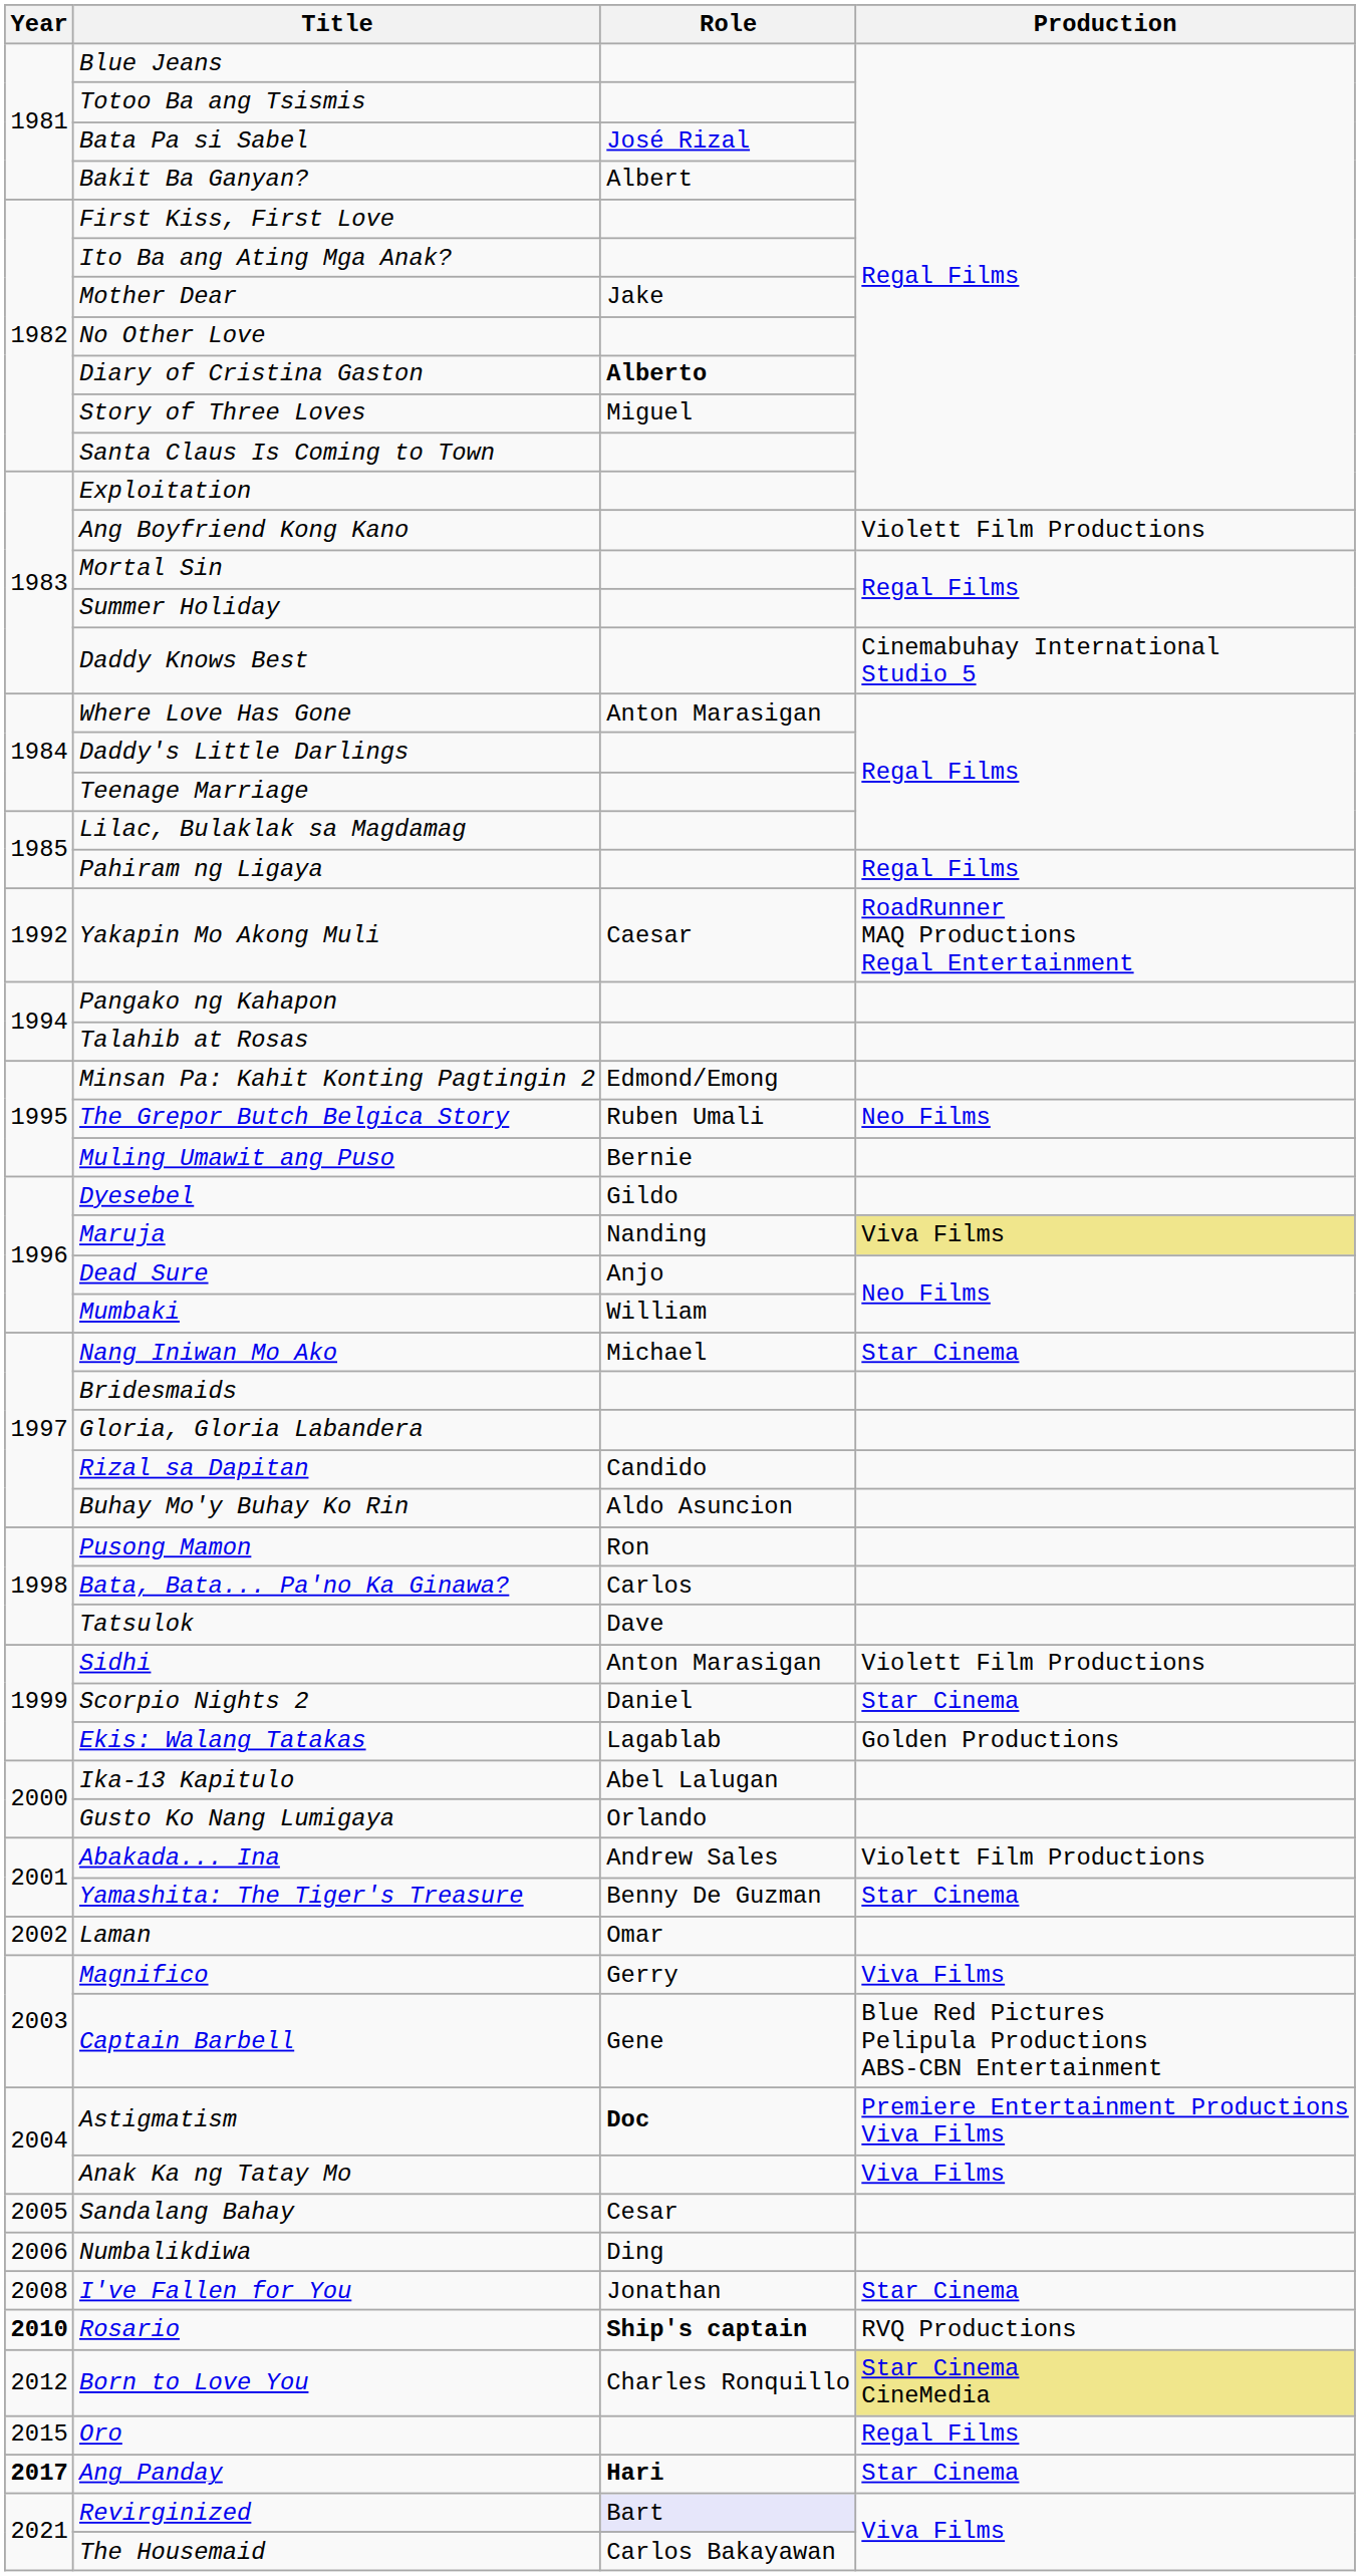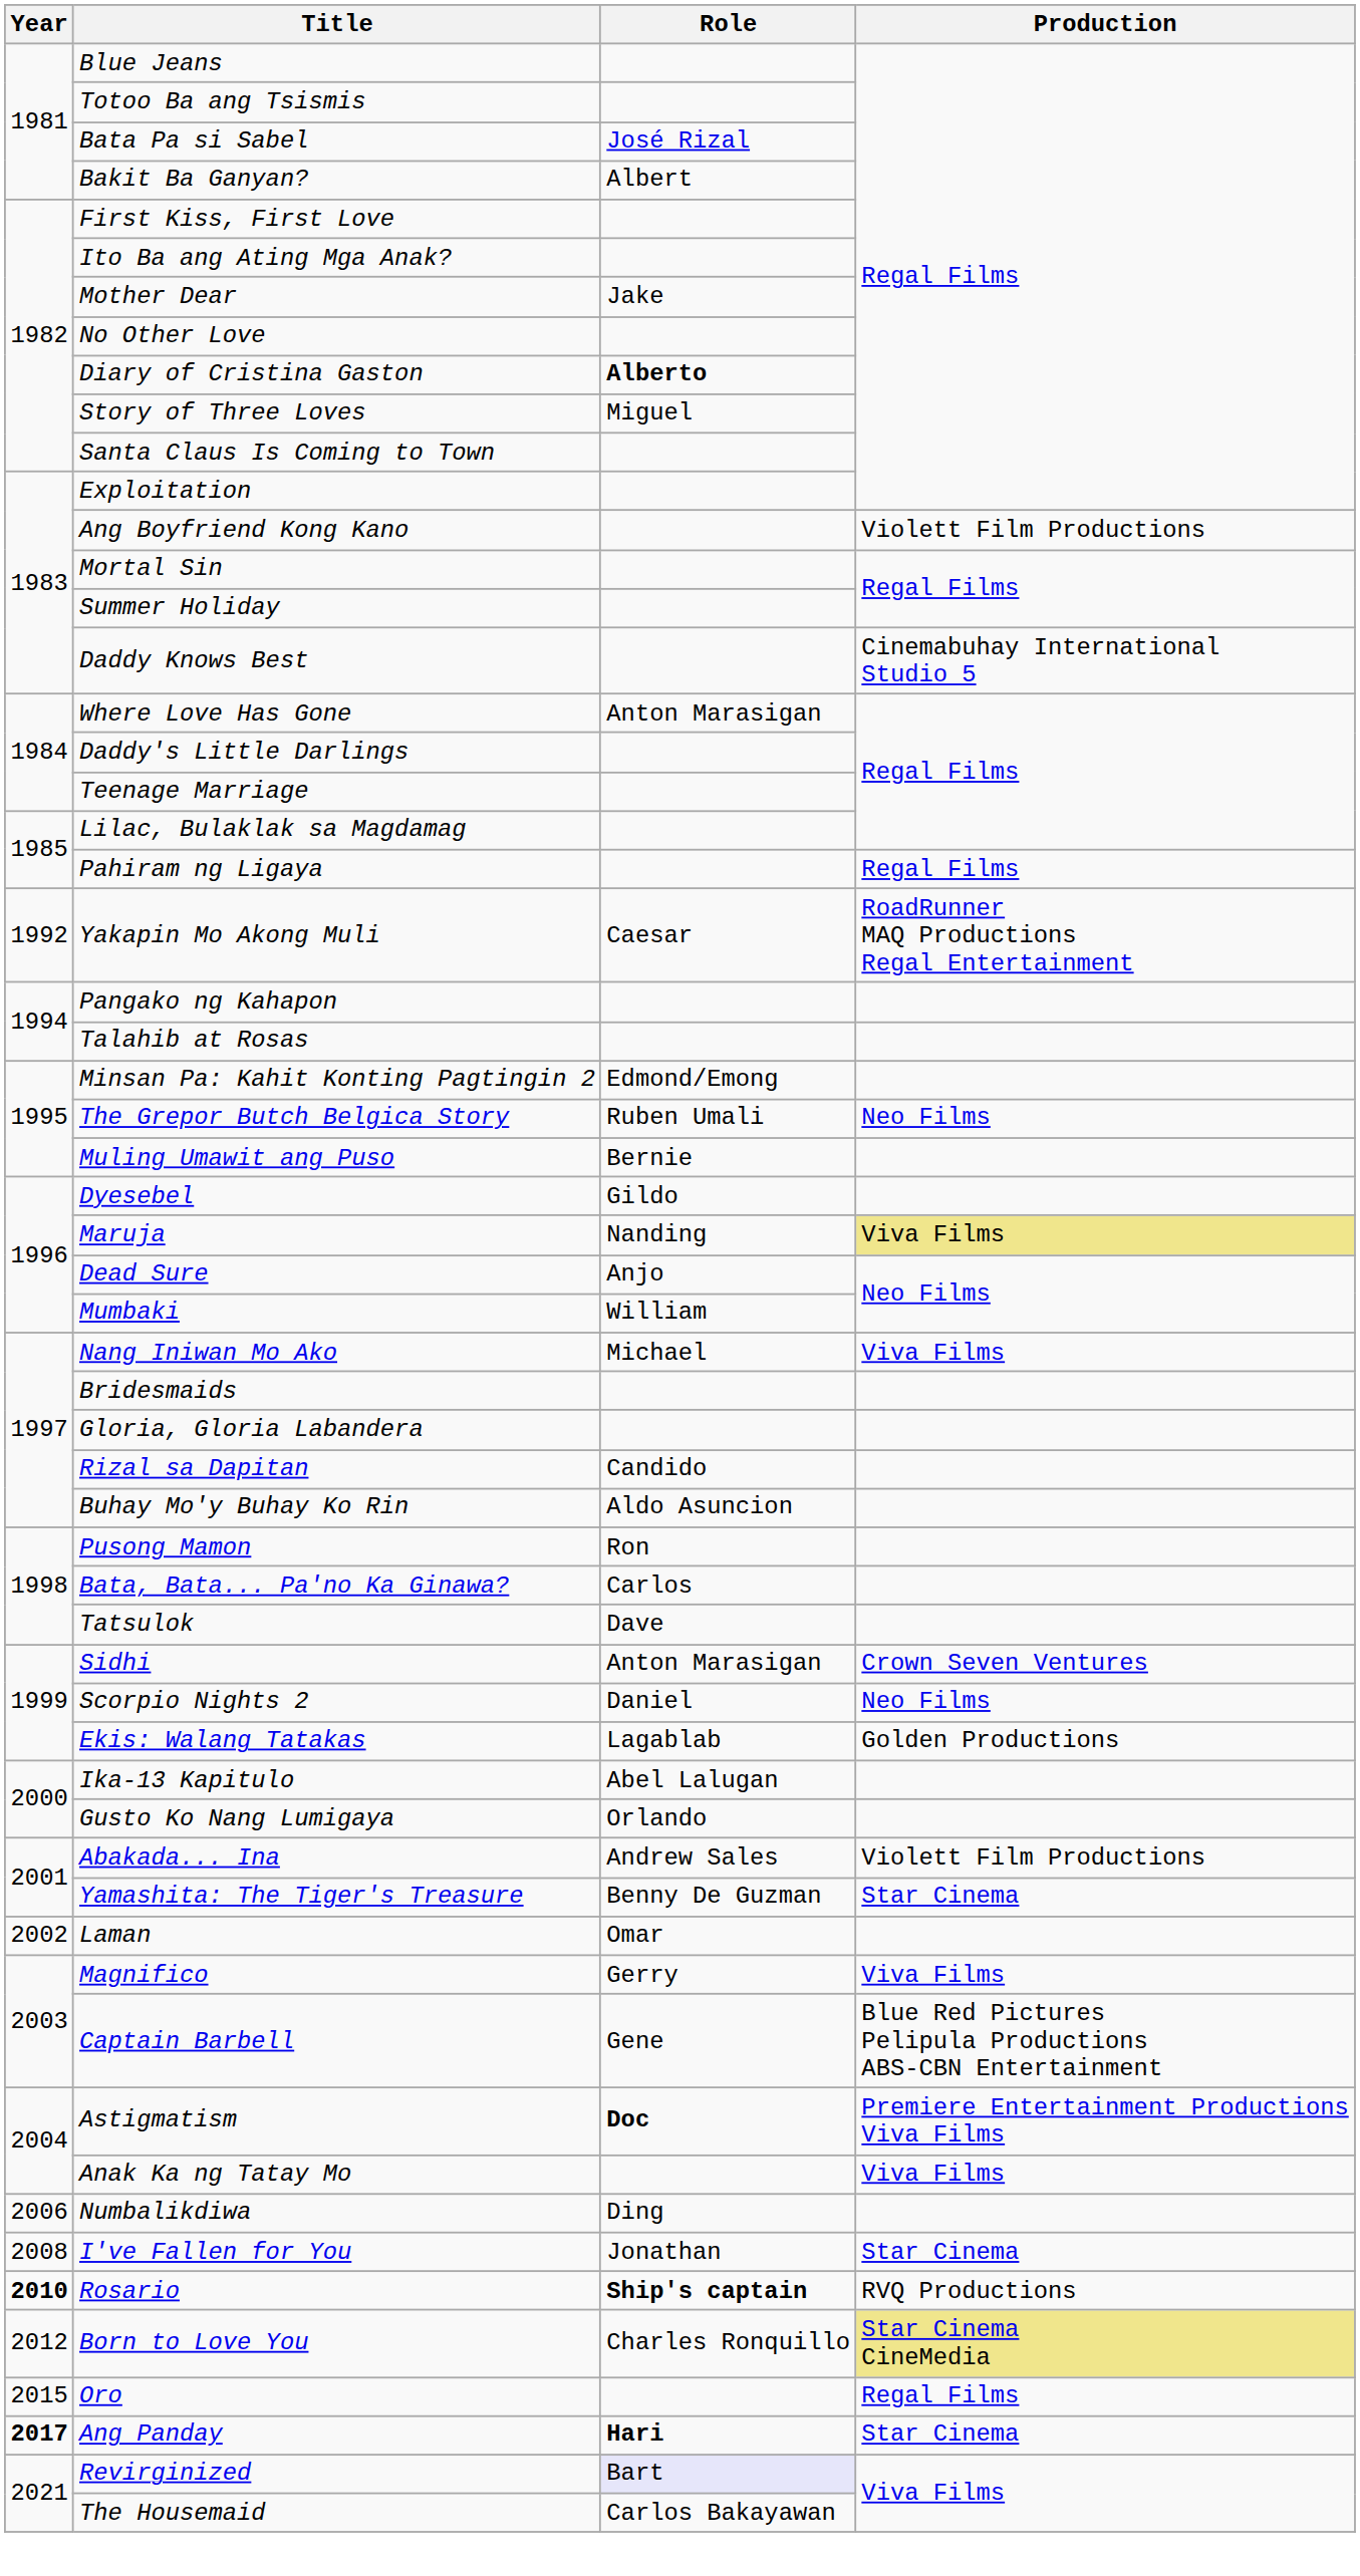Nang Iniwan Mo Ako | Production: Star Cinema -> Viva Films
Sidhi | Production: Violett Film Productions -> Crown Seven Ventures
Scorpio Nights 2 | Production: Star Cinema -> Neo Films
- row: 2005 | Sandalang Bahay | Cesar
